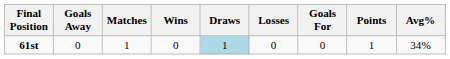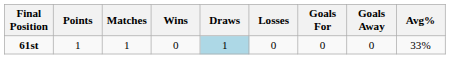columns swapped: Points <-> Goals Away
61st | Avg%: 34% -> 33%
